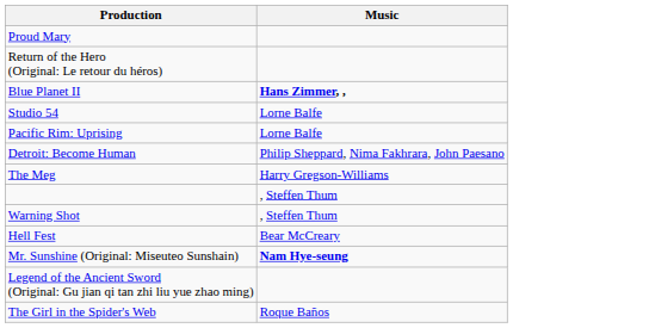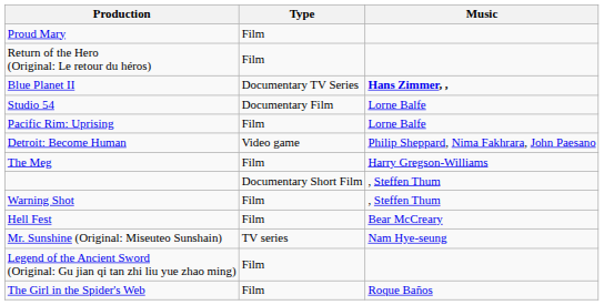+ column: Type | Film | Film | Documentary TV Series | Documentary Film | Film | Video game | Film | Documentary Short Film | Film | Film | TV series | Film | Film
Mr. Sunshine (Original: Miseuteo Sunshain) | Music: bold -> normal
